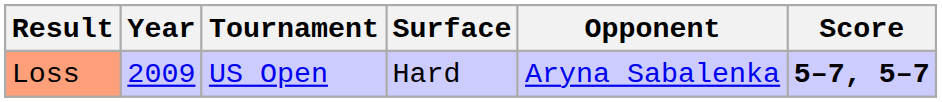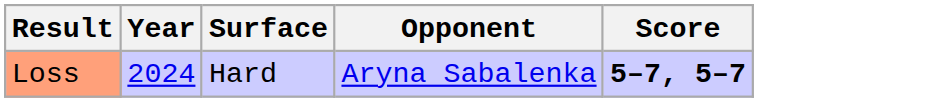- column: Tournament | US Open
Loss | Year: 2009 -> 2024
